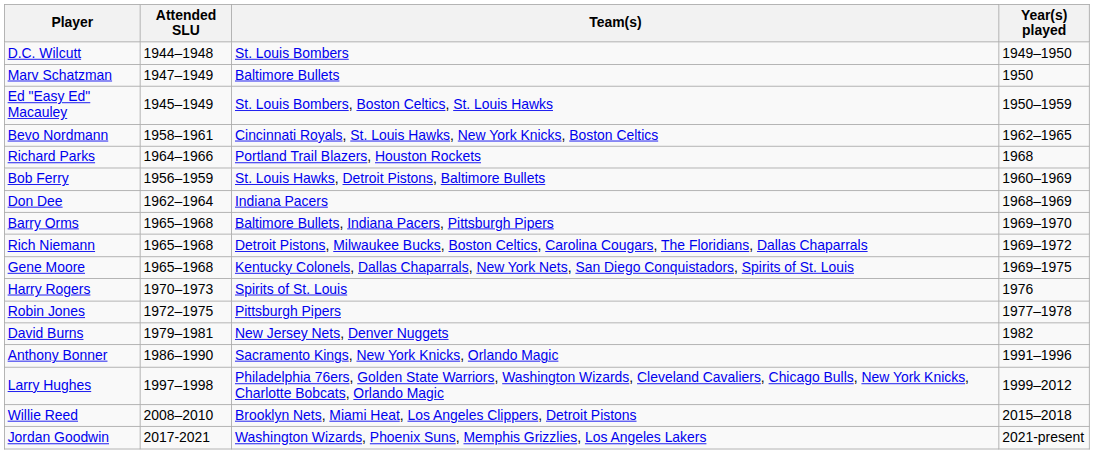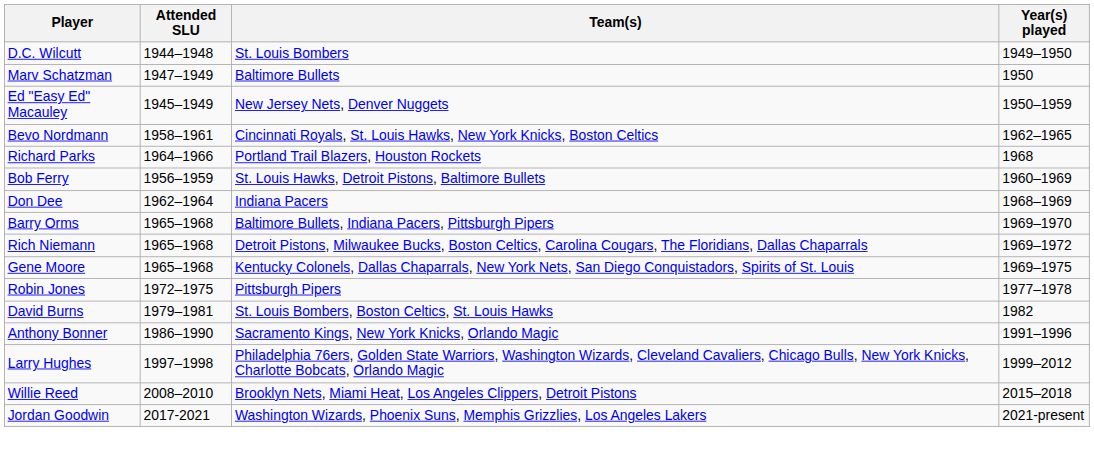Ed "Easy Ed" Macauley | Team(s): St. Louis Bombers, Boston Celtics, St. Louis Hawks -> New Jersey Nets, Denver Nuggets
- row: Harry Rogers | 1970–1973 | Spirits of St. Louis | 1976
David Burns | Team(s): New Jersey Nets, Denver Nuggets -> St. Louis Bombers, Boston Celtics, St. Louis Hawks
